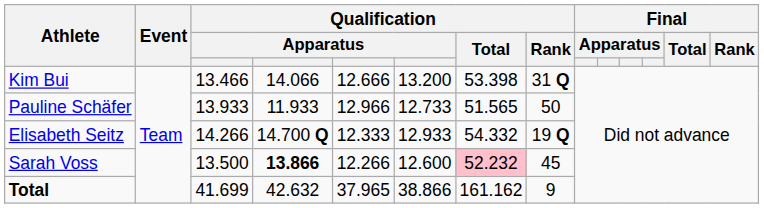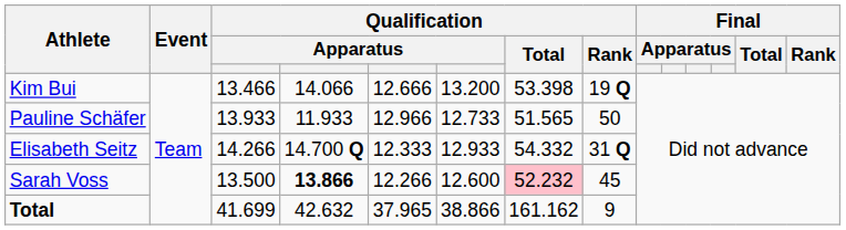Kim Bui | Qualification / Rank: 31 Q -> 19 Q
Elisabeth Seitz | Qualification / Rank: 19 Q -> 31 Q
